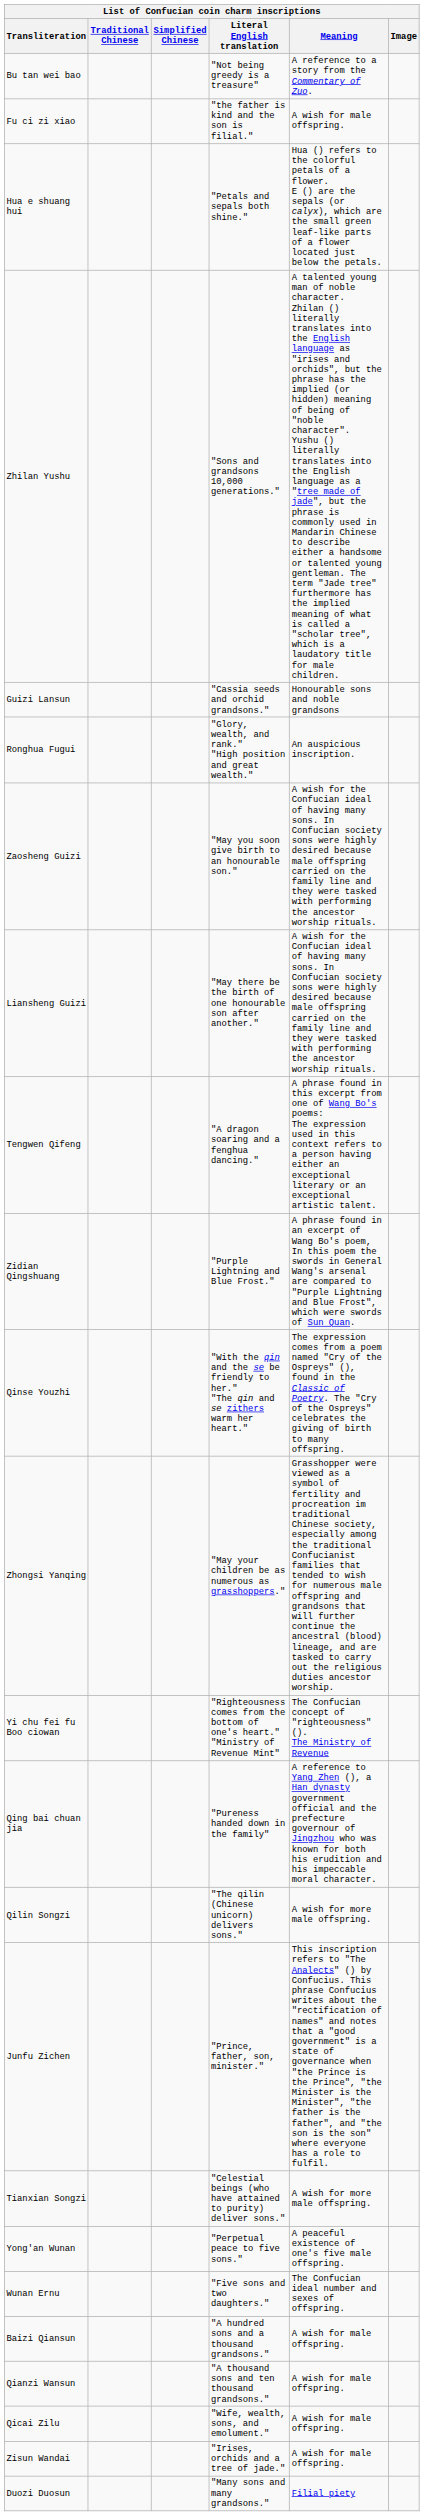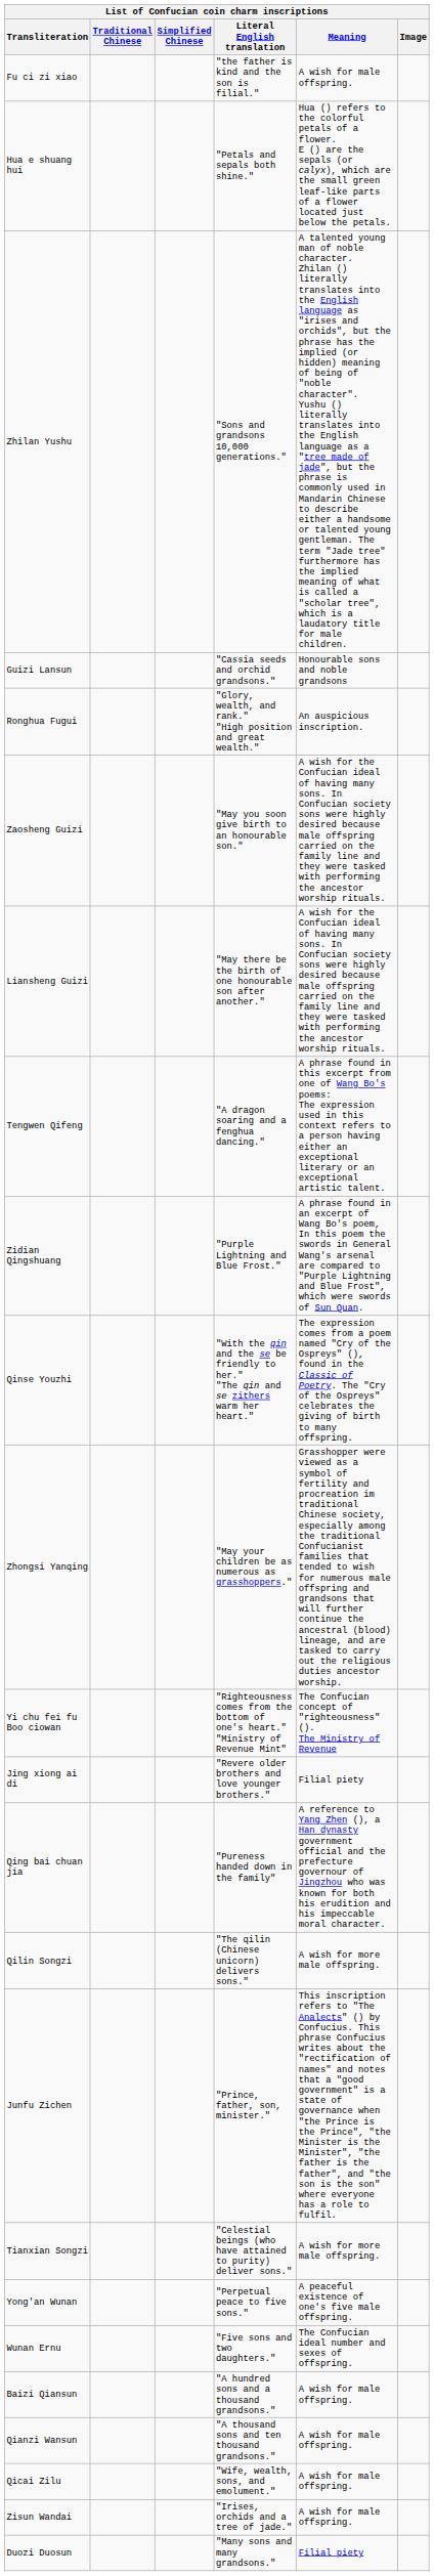- row: Bu tan wei bao | "Not being greedy is a treasure" | A reference to a story from the Commentary of Zuo.
+ row: Jing xiong ai di | "Revere older brothers and love younger brothers." | Filial piety
